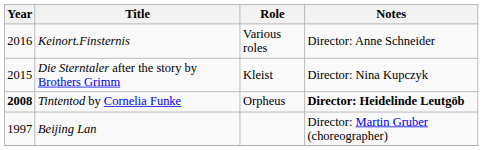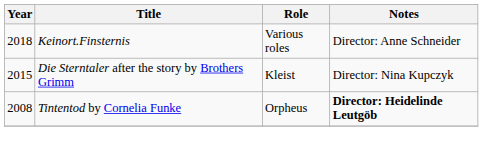Keinort.Finsternis | Year: 2016 -> 2018
Tintentod by Cornelia Funke | Year: bold -> normal
- row: 1997 | Beijing Lan | Director: Martin Gruber (choreographer)
